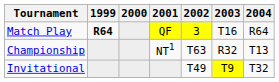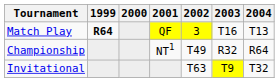Match Play | 2004: R64 -> T13
Championship | 2002: T63 -> T49
Championship | 2004: T13 -> R64
Invitational | 2002: T49 -> T63
